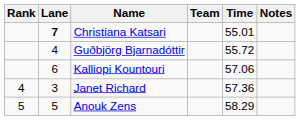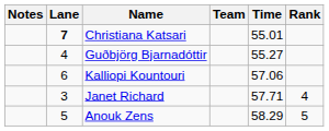columns swapped: Rank <-> Notes
Guðbjörg Bjarnadóttir | Time: 55.72 -> 55.27
Janet Richard | Time: 57.36 -> 57.71
